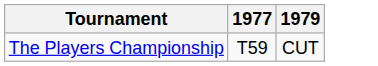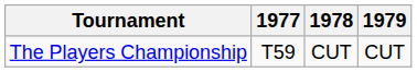+ column: 1978 | CUT
